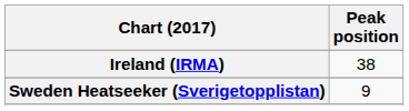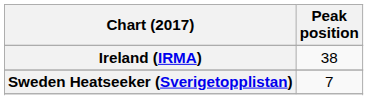Sweden Heatseeker (Sverigetopplistan) | Peak position: 9 -> 7
